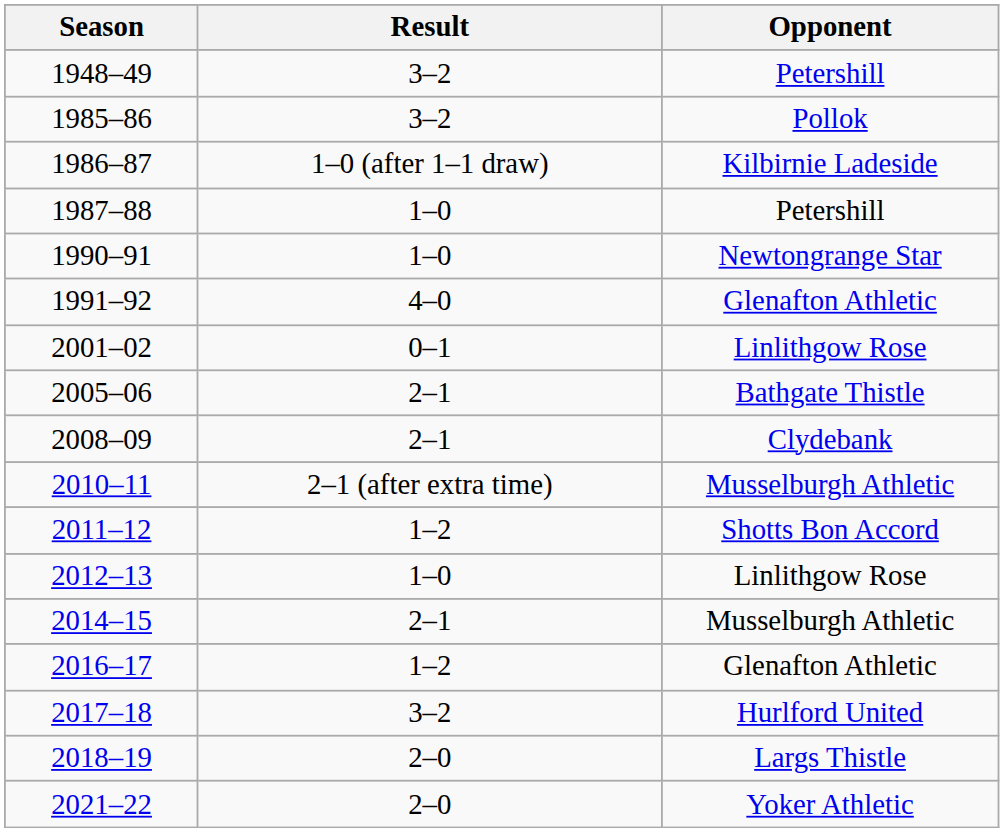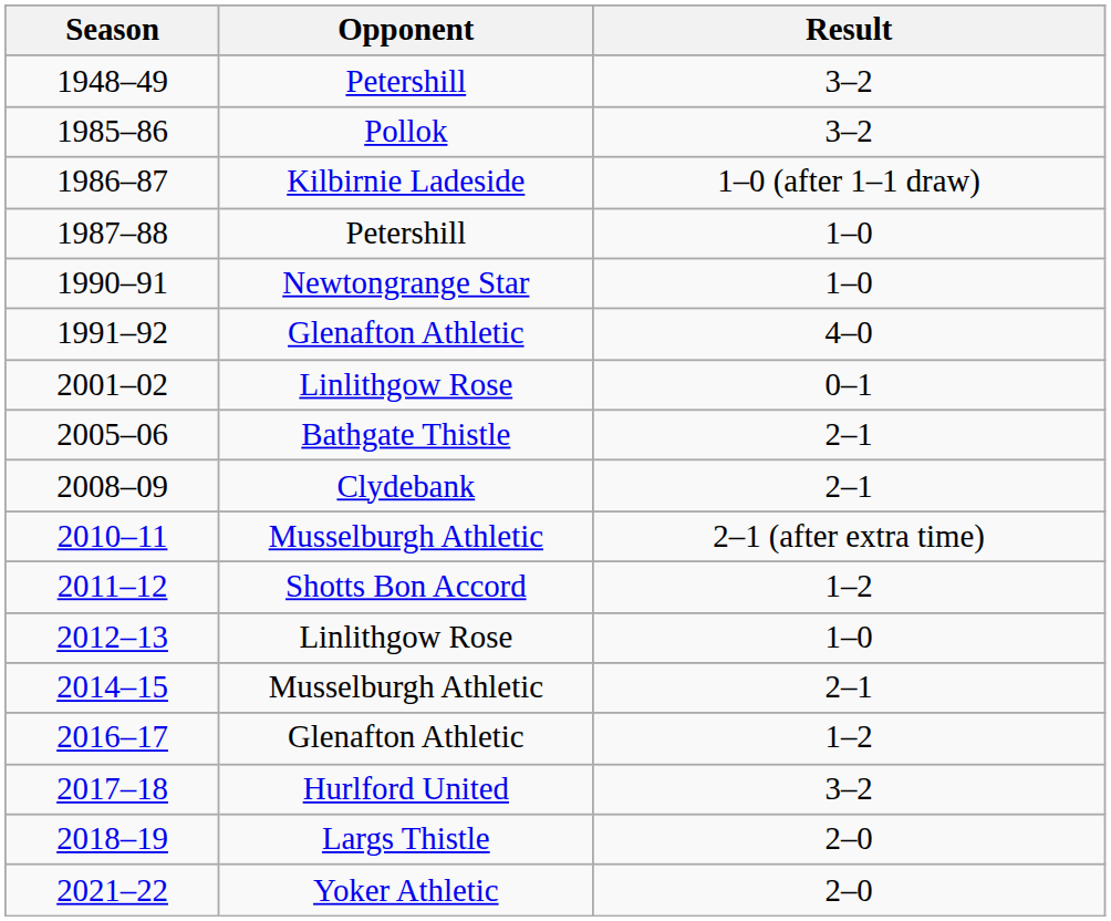columns swapped: Opponent <-> Result
